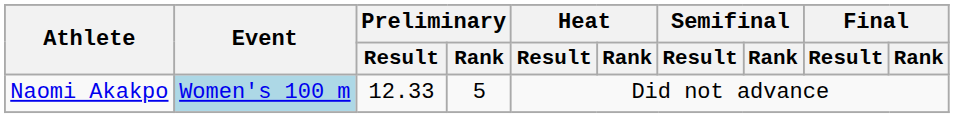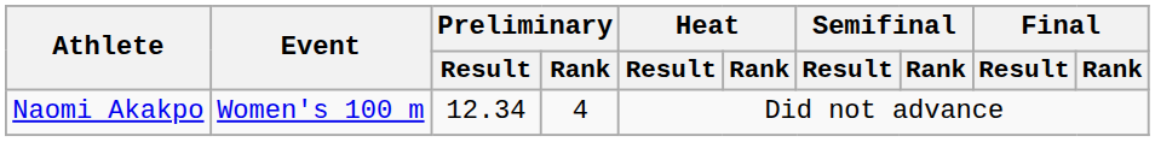Naomi Akakpo | Event: lightblue background -> no background
Naomi Akakpo | Preliminary / Result: 12.33 -> 12.34
Naomi Akakpo | Preliminary / Rank: 5 -> 4
